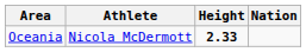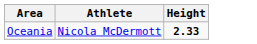- column: Nation
